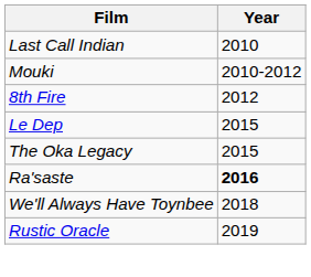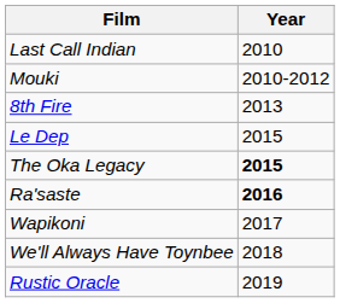8th Fire | Year: 2012 -> 2013
The Oka Legacy | Year: normal -> bold
+ row: Wapikoni | 2017
